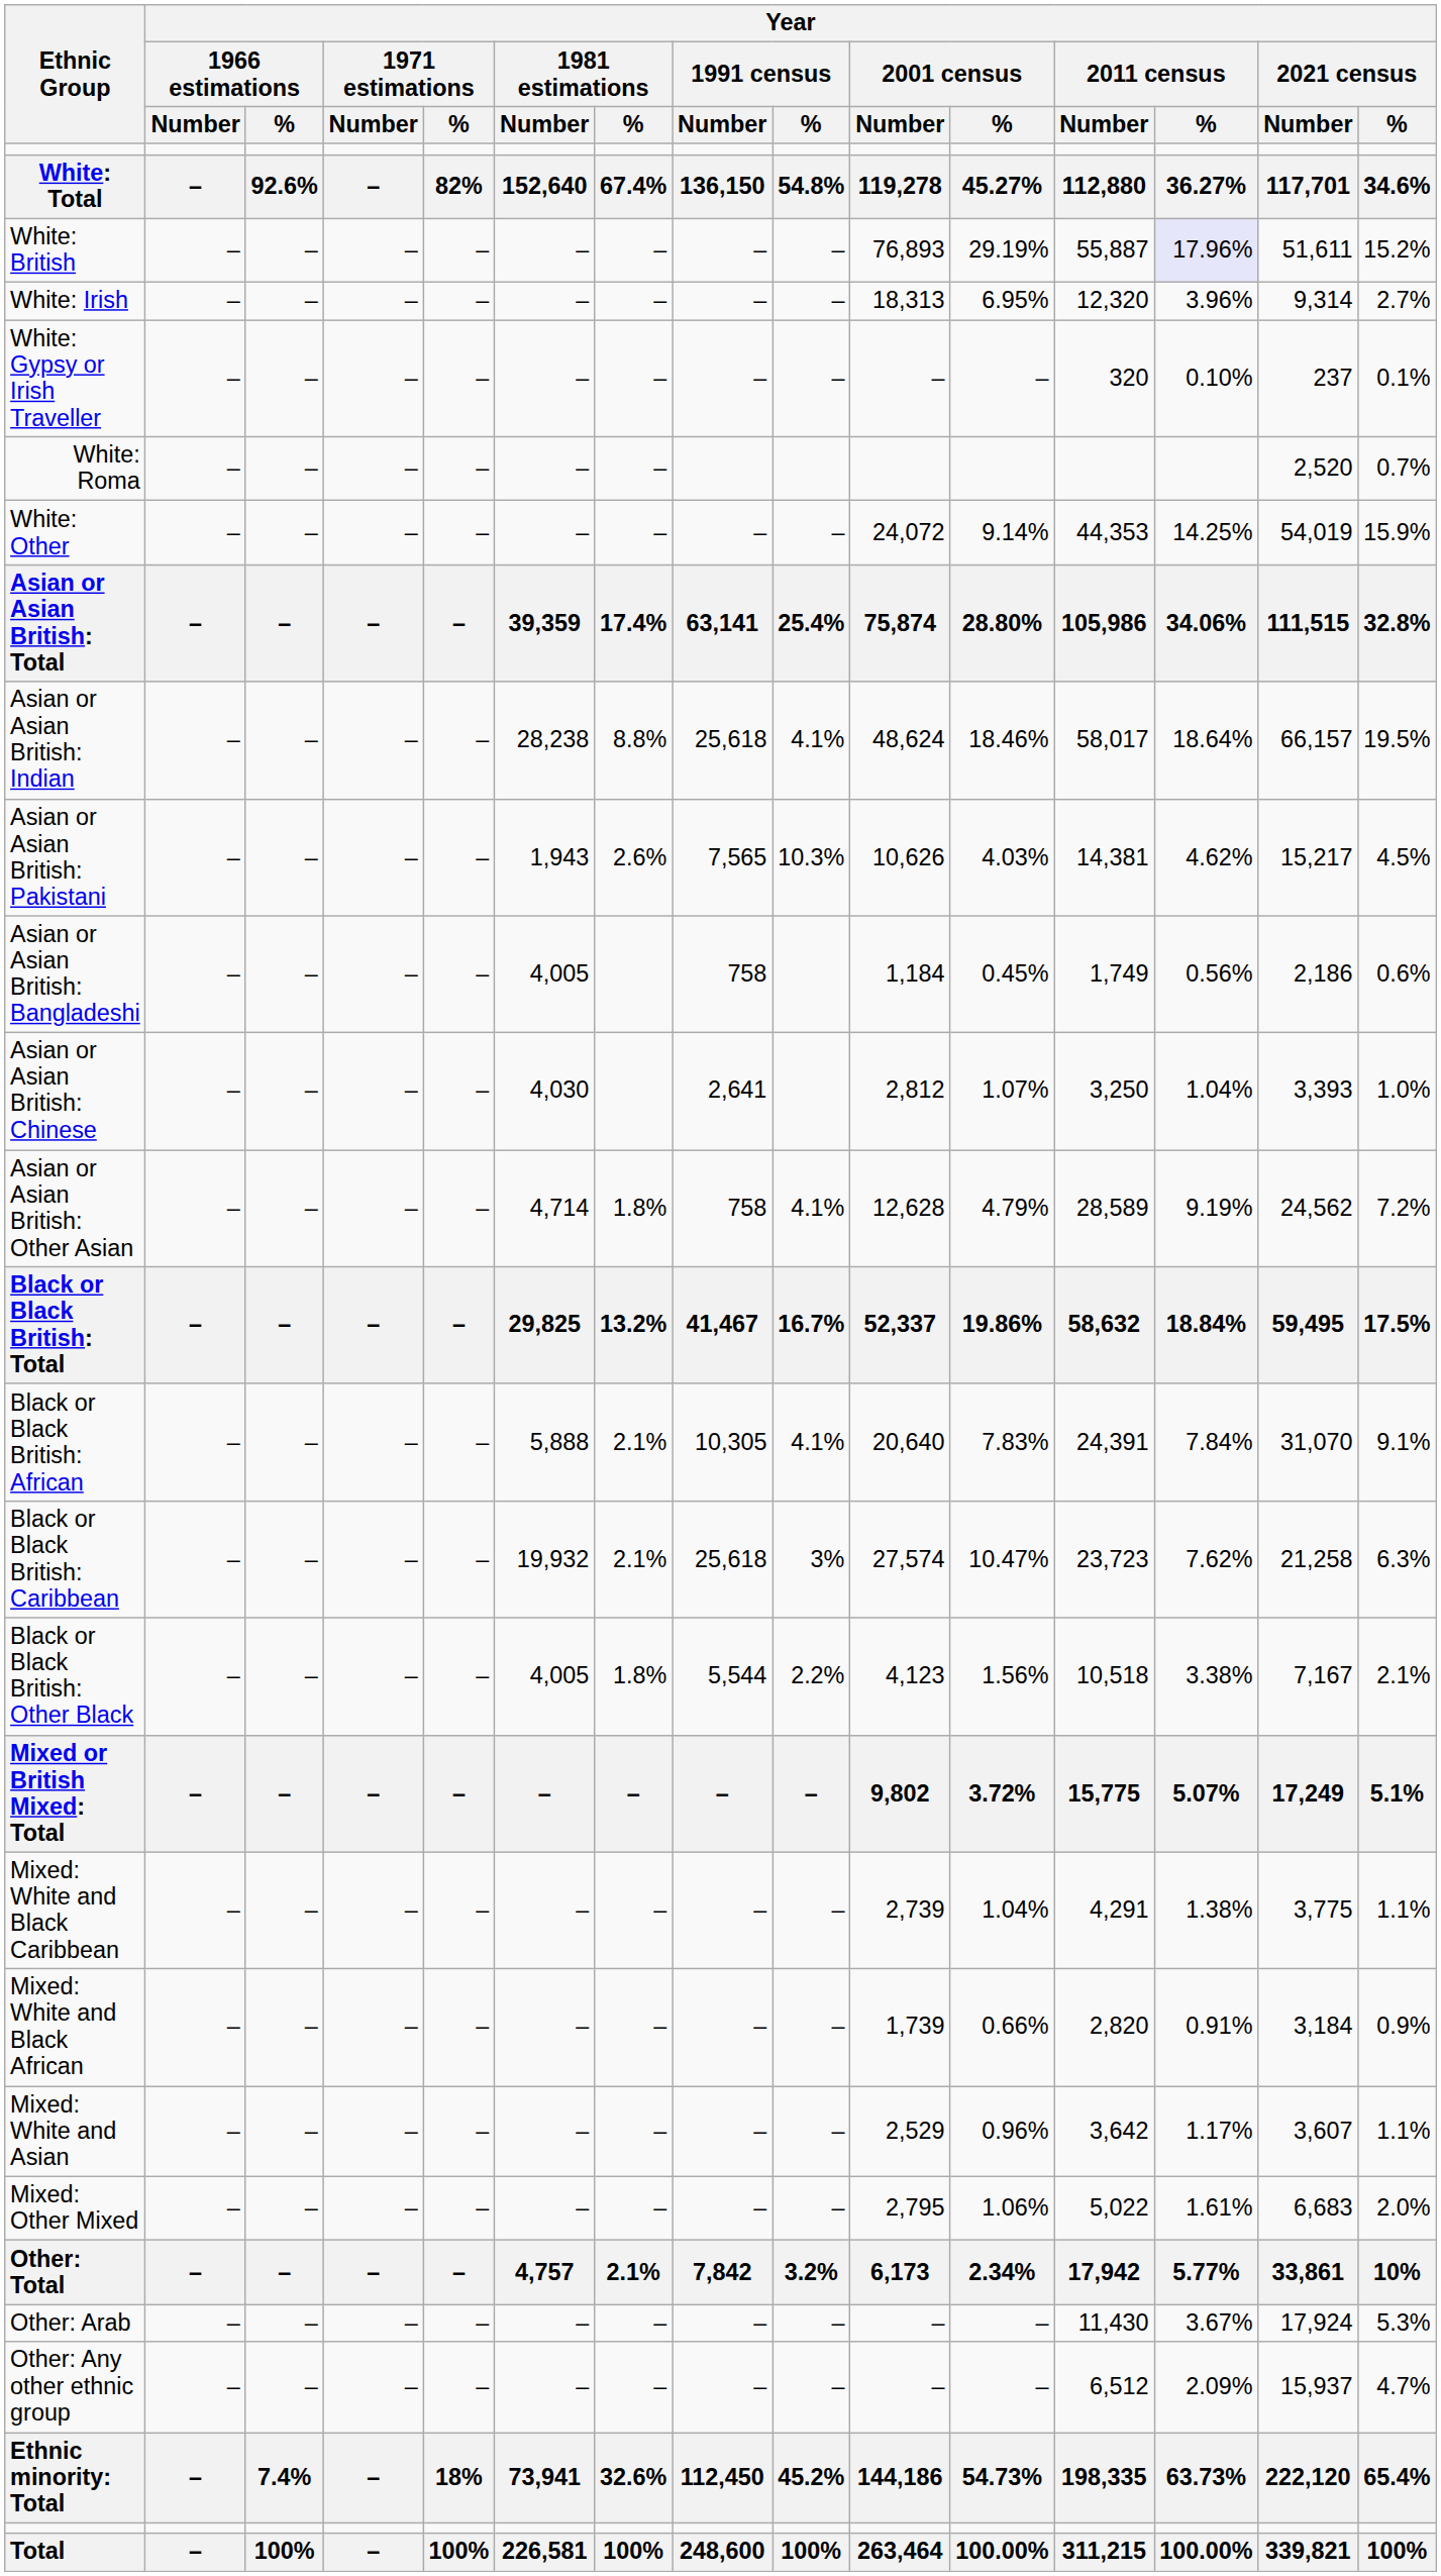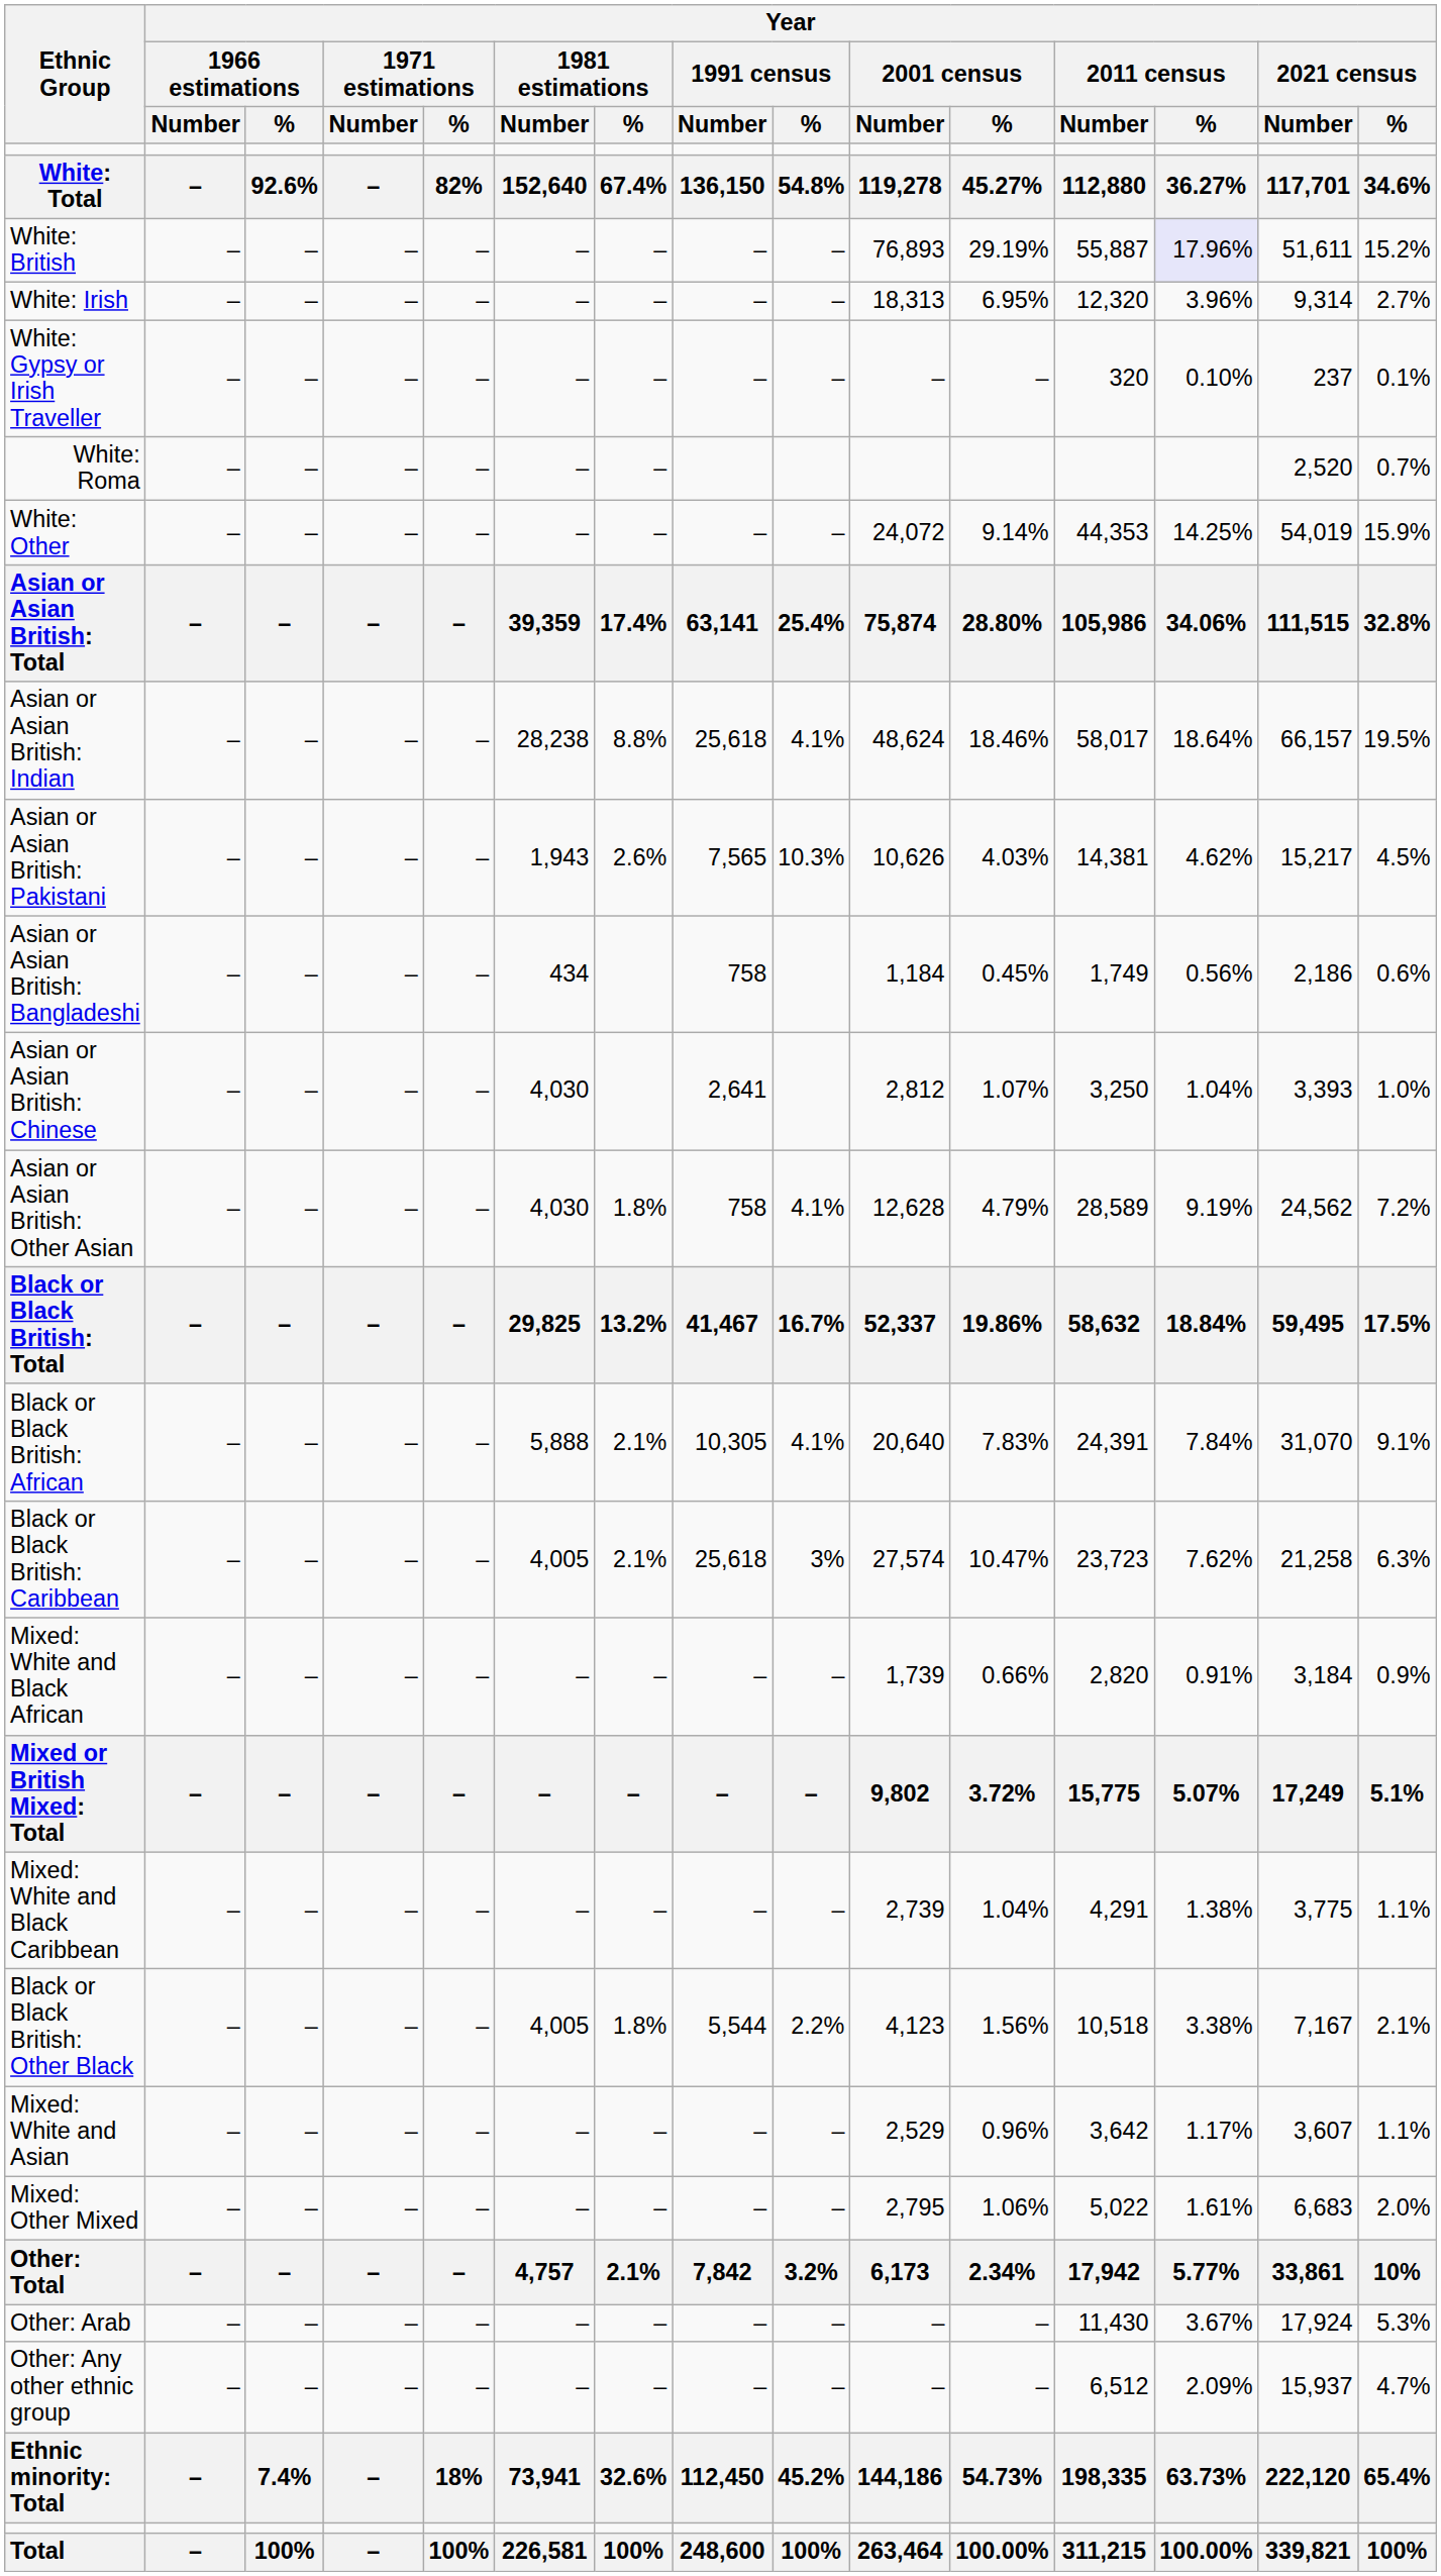Asian or Asian British: Bangladeshi | Year / 1981 estimations / Number: 4,005 -> 434
Asian or Asian British: Other Asian | Year / 1981 estimations / Number: 4,714 -> 4,030
Black or Black British: Caribbean | Year / 1981 estimations / Number: 19,932 -> 4,005
rows swapped: Black or Black British: Other Black <-> Mixed: White and Black African
